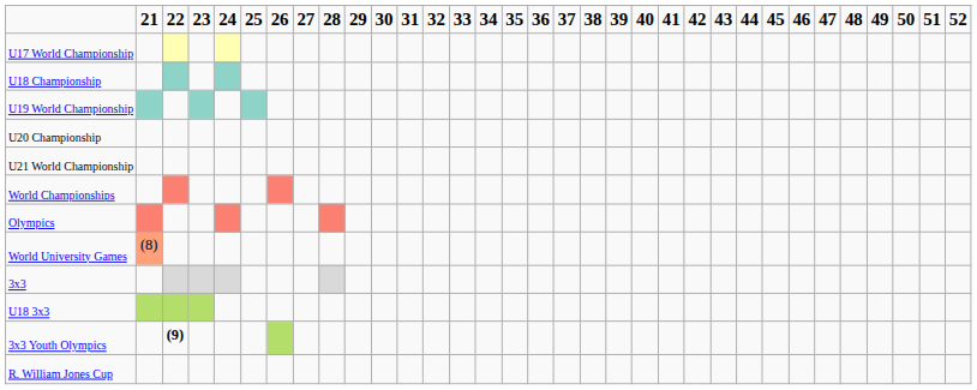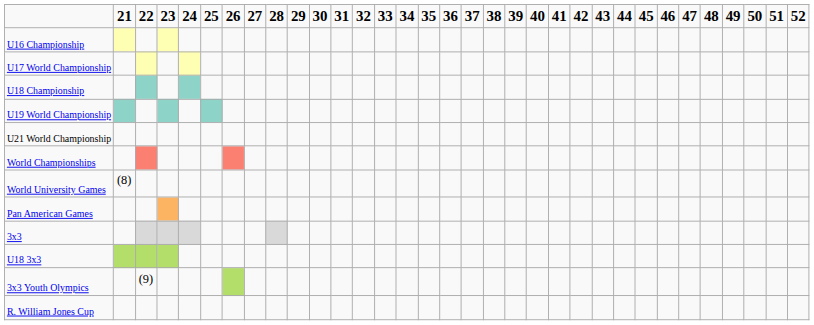+ row: U16 Championship
- row: U20 Championship
- row: Olympics
World University Games | 21: lightsalmon background -> no background
+ row: Pan American Games
3x3 Youth Olympics | 22: bold -> normal
